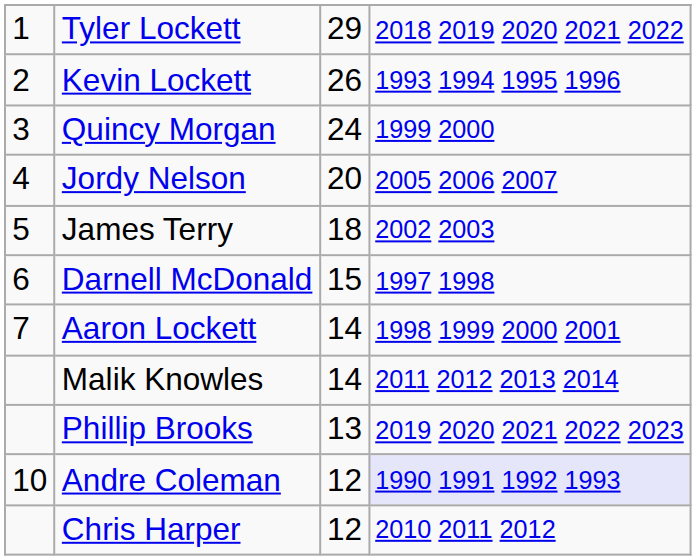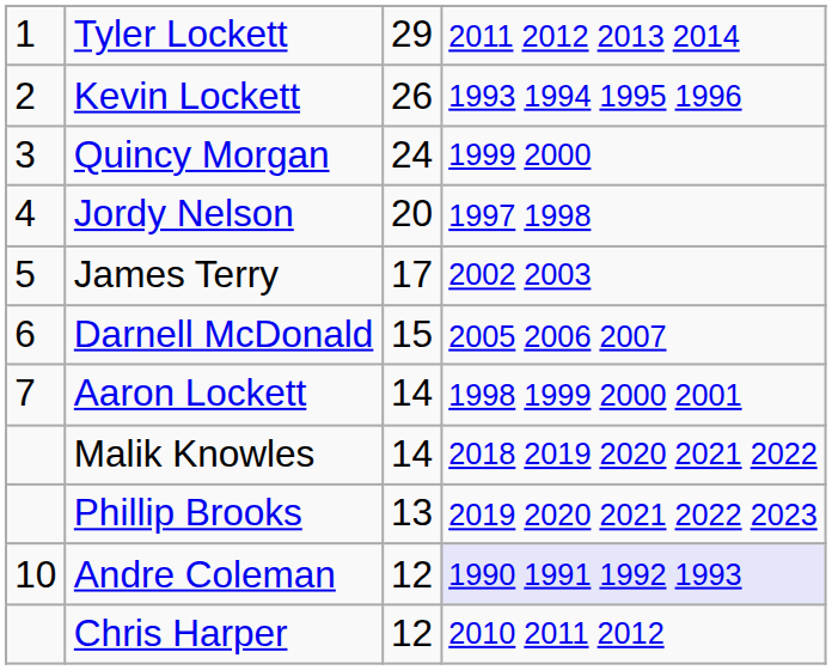Tyler Lockett | column 4: 2018 2019 2020 2021 2022 -> 2011 2012 2013 2014
Jordy Nelson | column 4: 2005 2006 2007 -> 1997 1998
James Terry | column 3: 18 -> 17
Darnell McDonald | column 4: 1997 1998 -> 2005 2006 2007
Malik Knowles | column 4: 2011 2012 2013 2014 -> 2018 2019 2020 2021 2022
